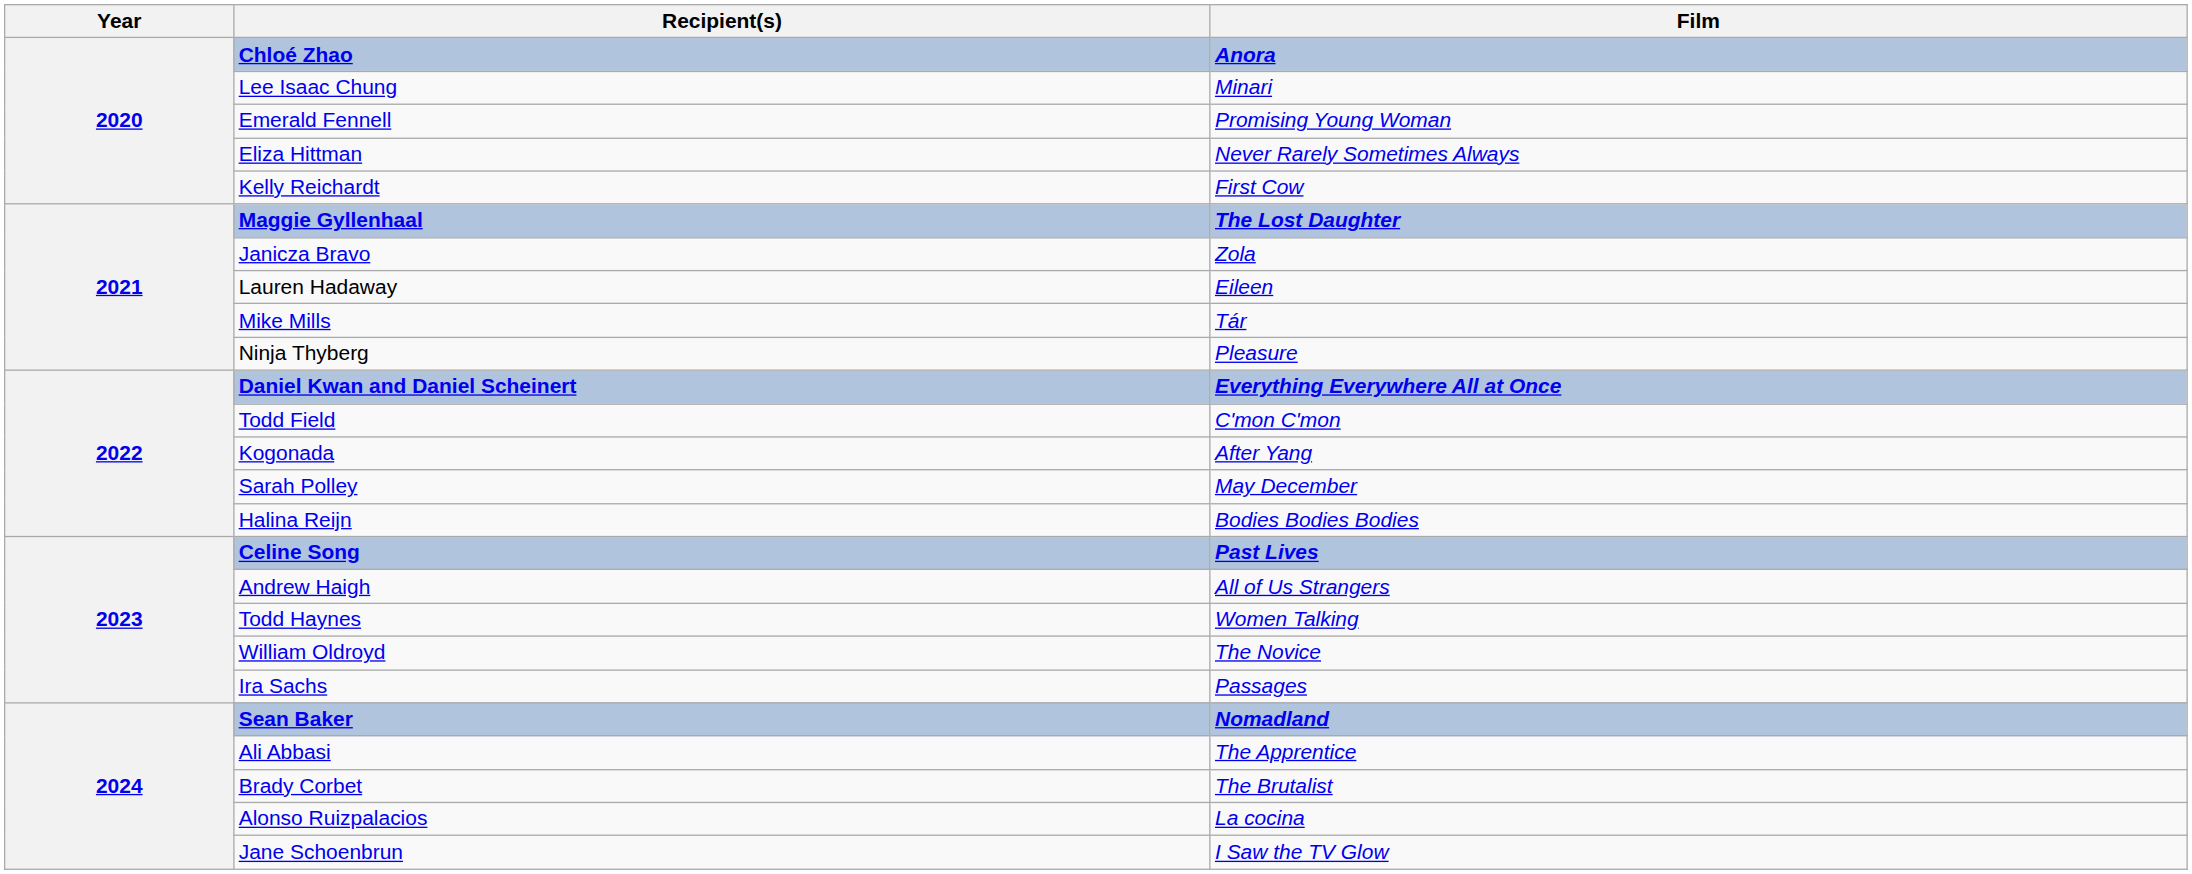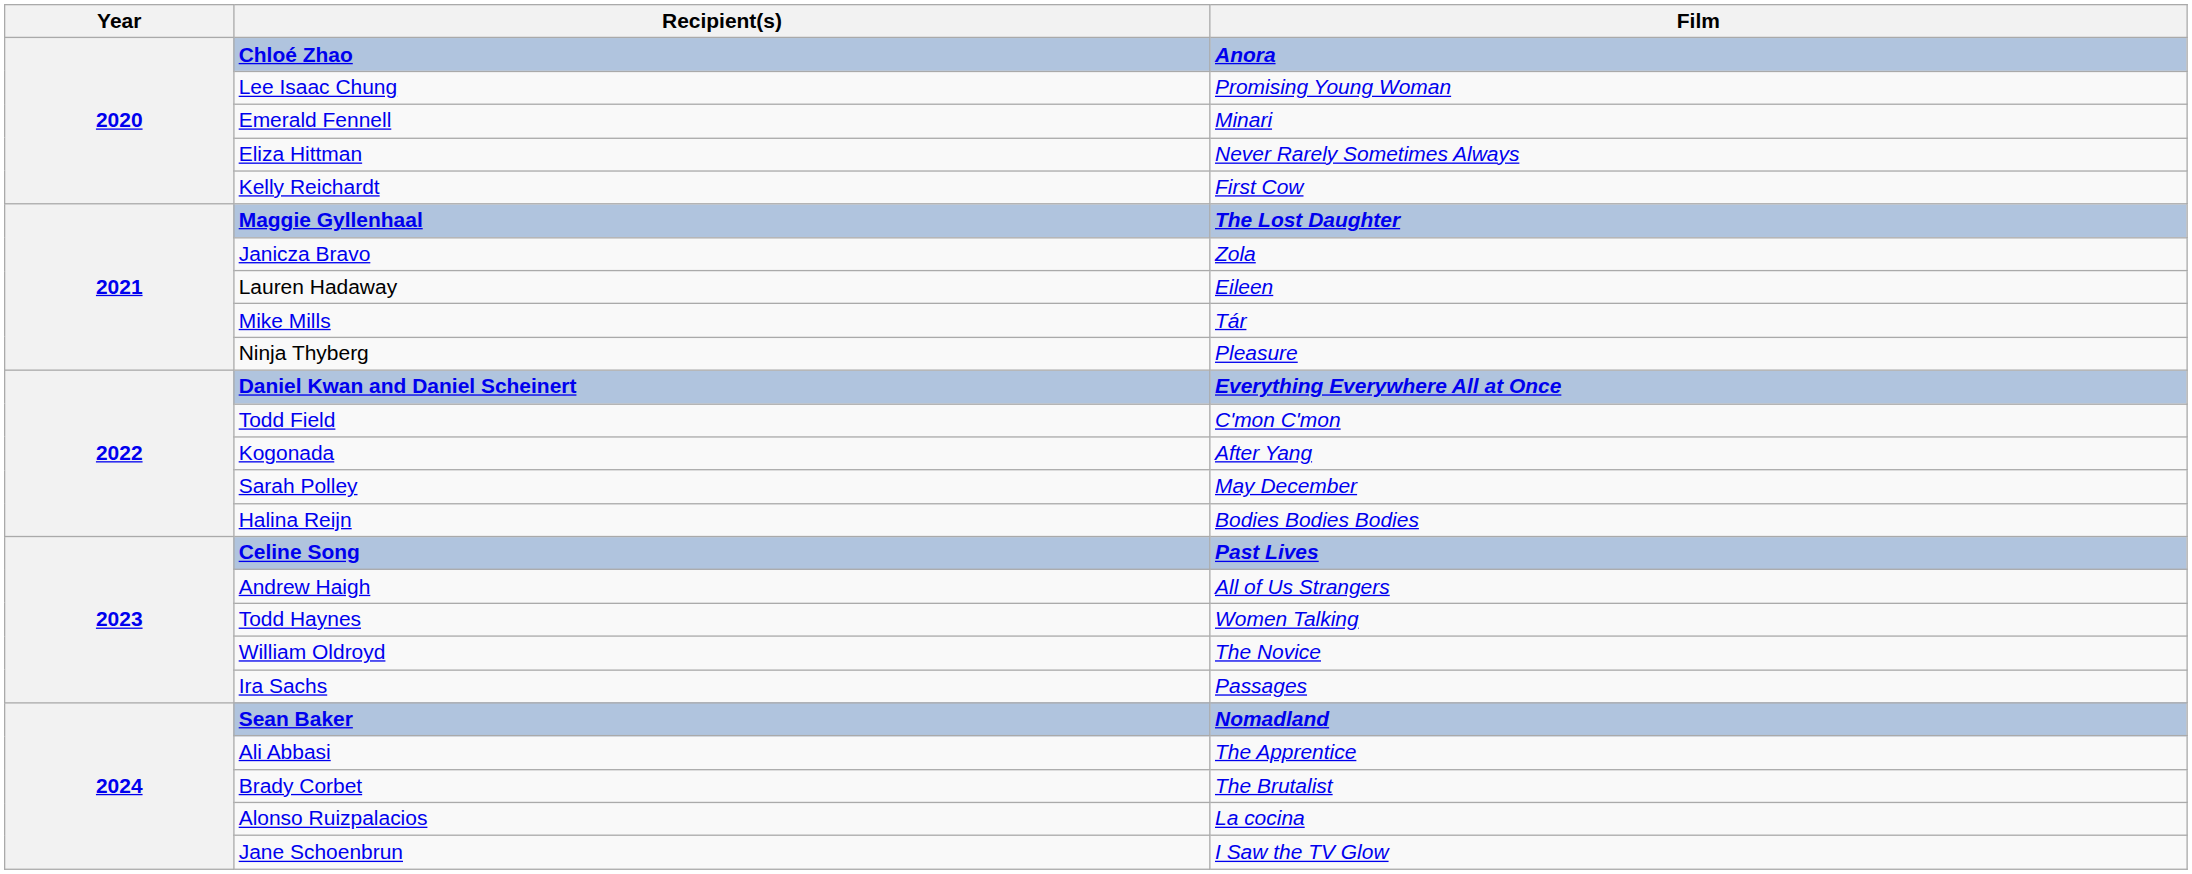Lee Isaac Chung | Film: Minari -> Promising Young Woman
Emerald Fennell | Film: Promising Young Woman -> Minari
